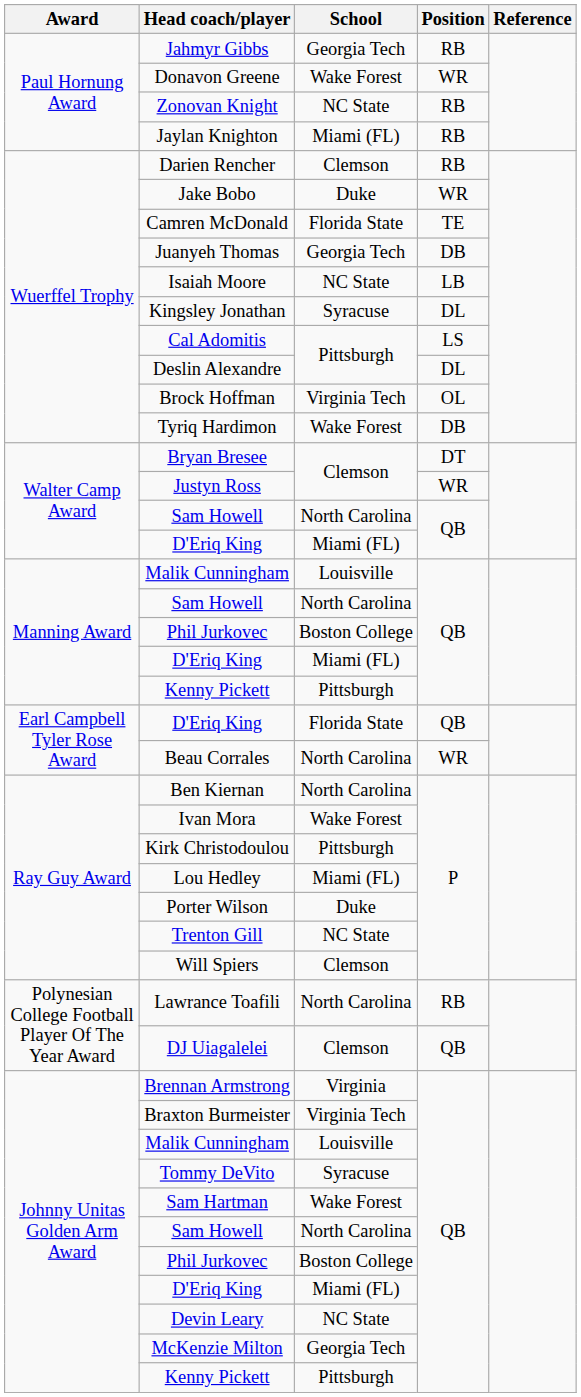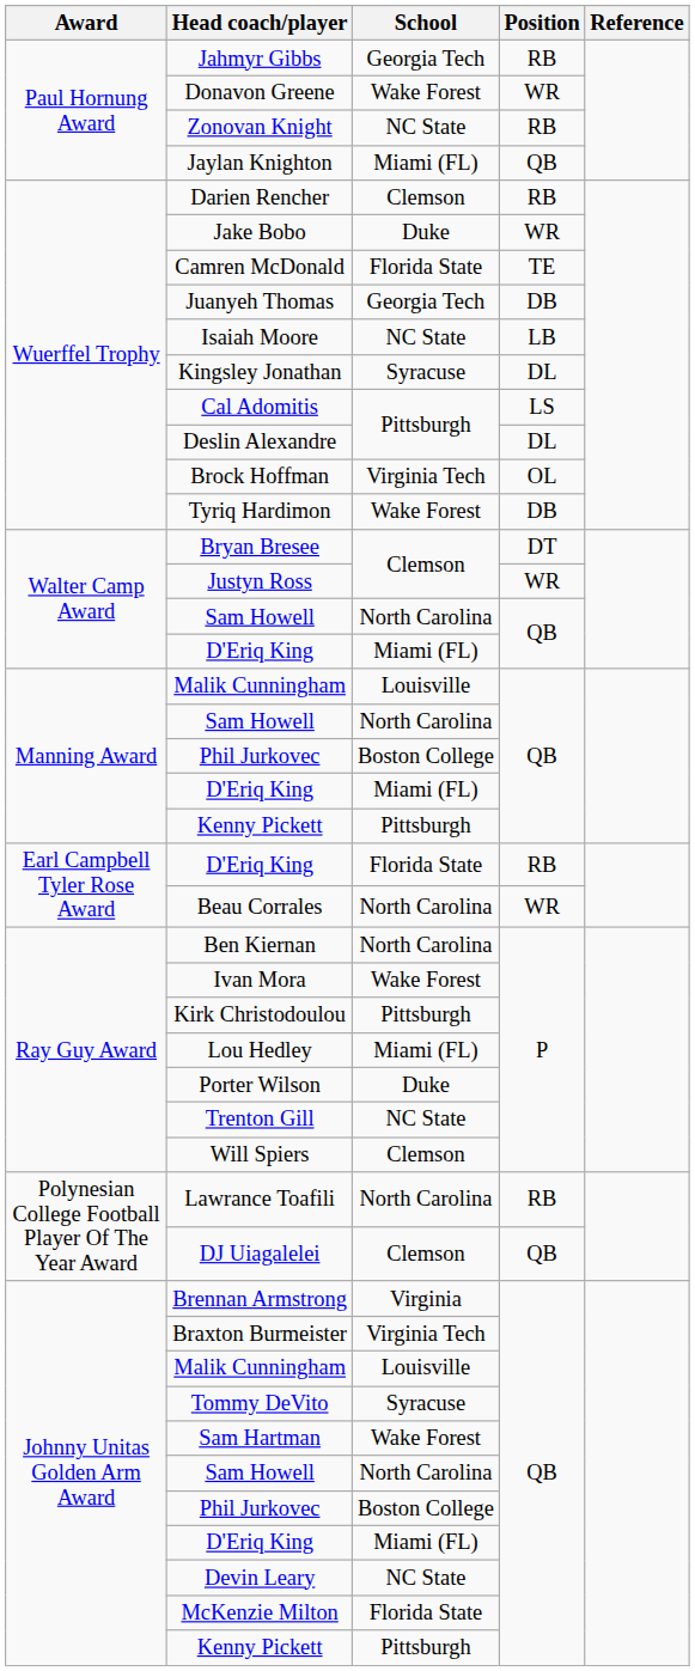Jaylan Knighton | Position: RB -> QB
Earl Campbell Tyler Rose Award / D'Eriq King | Position: QB -> RB
McKenzie Milton | School: Georgia Tech -> Florida State
